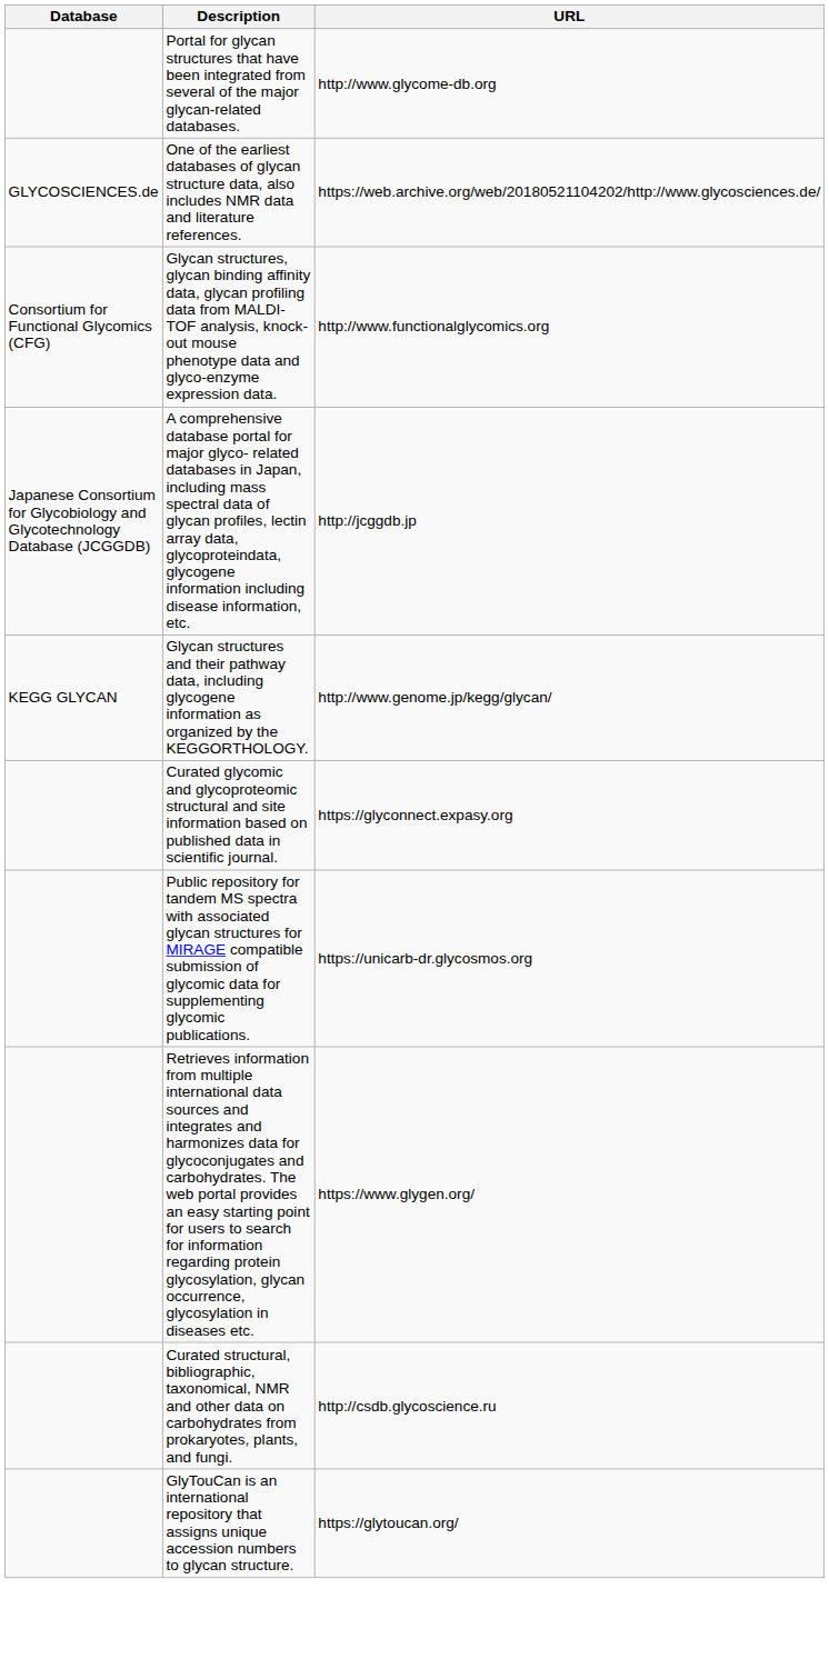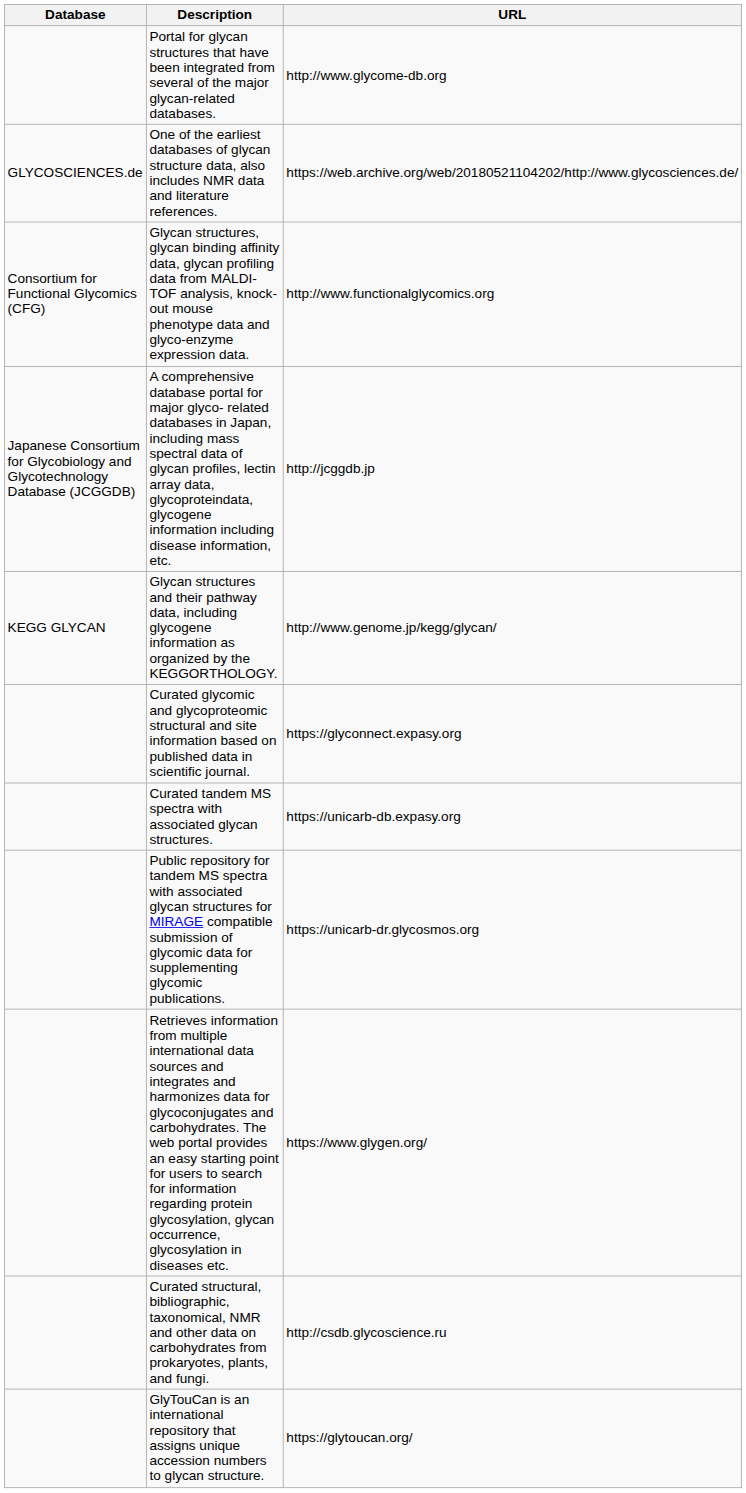+ row: Curated tandem MS spectra with associated glycan structures. | https://unicarb-db.expasy.org
